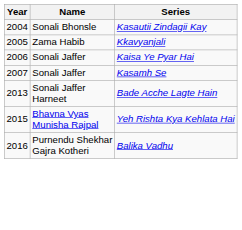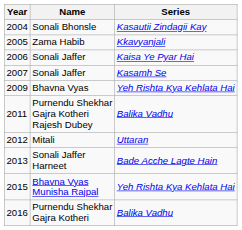+ row: 2009 | Bhavna Vyas | Yeh Rishta Kya Kehlata Hai
+ row: 2011 | Purnendu Shekhar Gajra Kotheri Rajesh Dubey | Balika Vadhu
+ row: 2012 | Mitali | Uttaran
